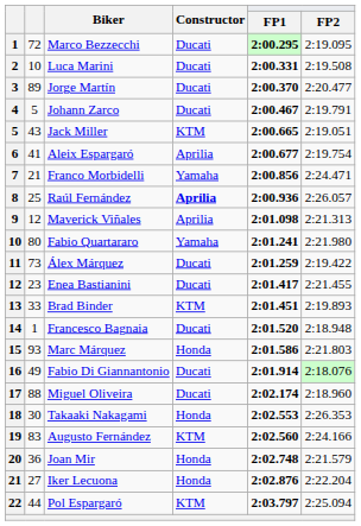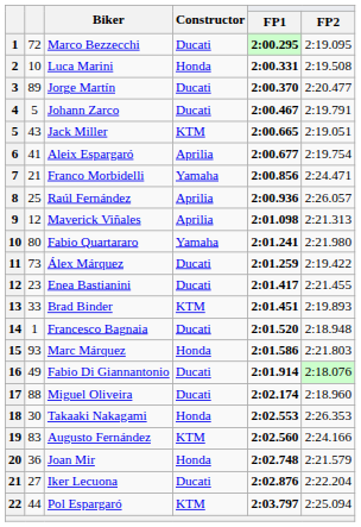Luca Marini | Constructor: Ducati -> Honda
Raúl Fernández | Constructor: bold -> normal
Iker Lecuona | Constructor: Honda -> Ducati
